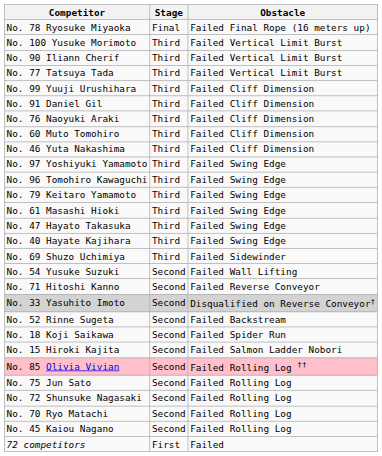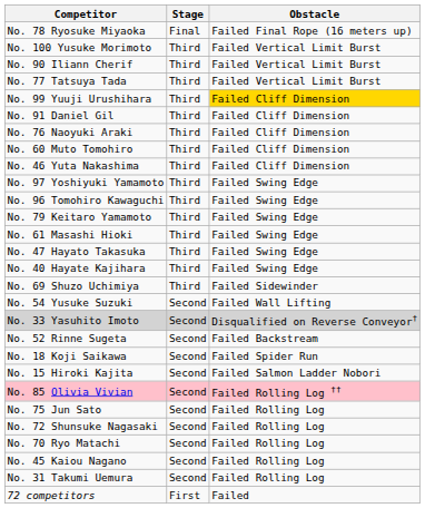No. 99 Yuuji Urushihara | Obstacle: no background -> gold background
- row: No. 71 Hitoshi Kanno | Second | Failed Reverse Conveyor
+ row: No. 31 Takumi Uemura | Second | Failed Rolling Log
